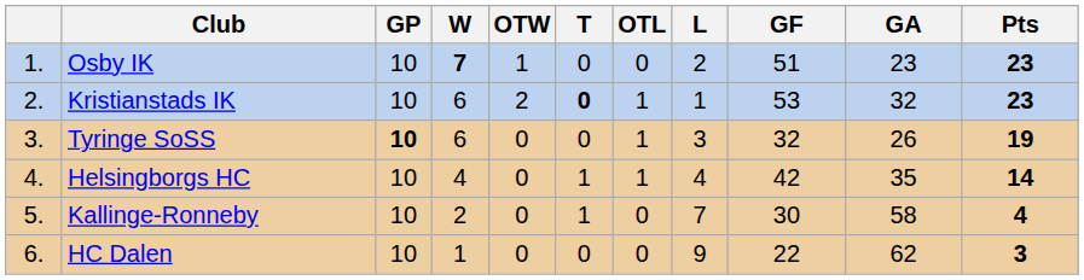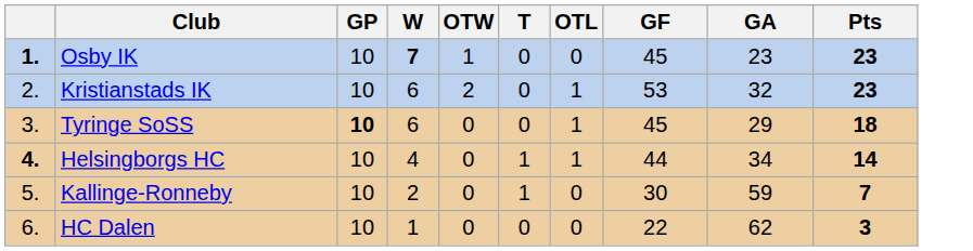- column: L | 2 | 1 | 3 | 4 | 7 | 9
Osby IK | column 1: normal -> bold
Osby IK | GF: 51 -> 45
Kristianstads IK | T: bold -> normal
Tyringe SoSS | GF: 32 -> 45
Tyringe SoSS | GA: 26 -> 29
Tyringe SoSS | Pts: 19 -> 18
Helsingborgs HC | column 1: normal -> bold
Helsingborgs HC | GF: 42 -> 44
Helsingborgs HC | GA: 35 -> 34
Kallinge-Ronneby | GA: 58 -> 59
Kallinge-Ronneby | Pts: 4 -> 7
